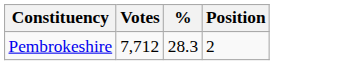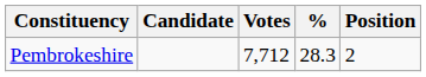+ column: Candidate
